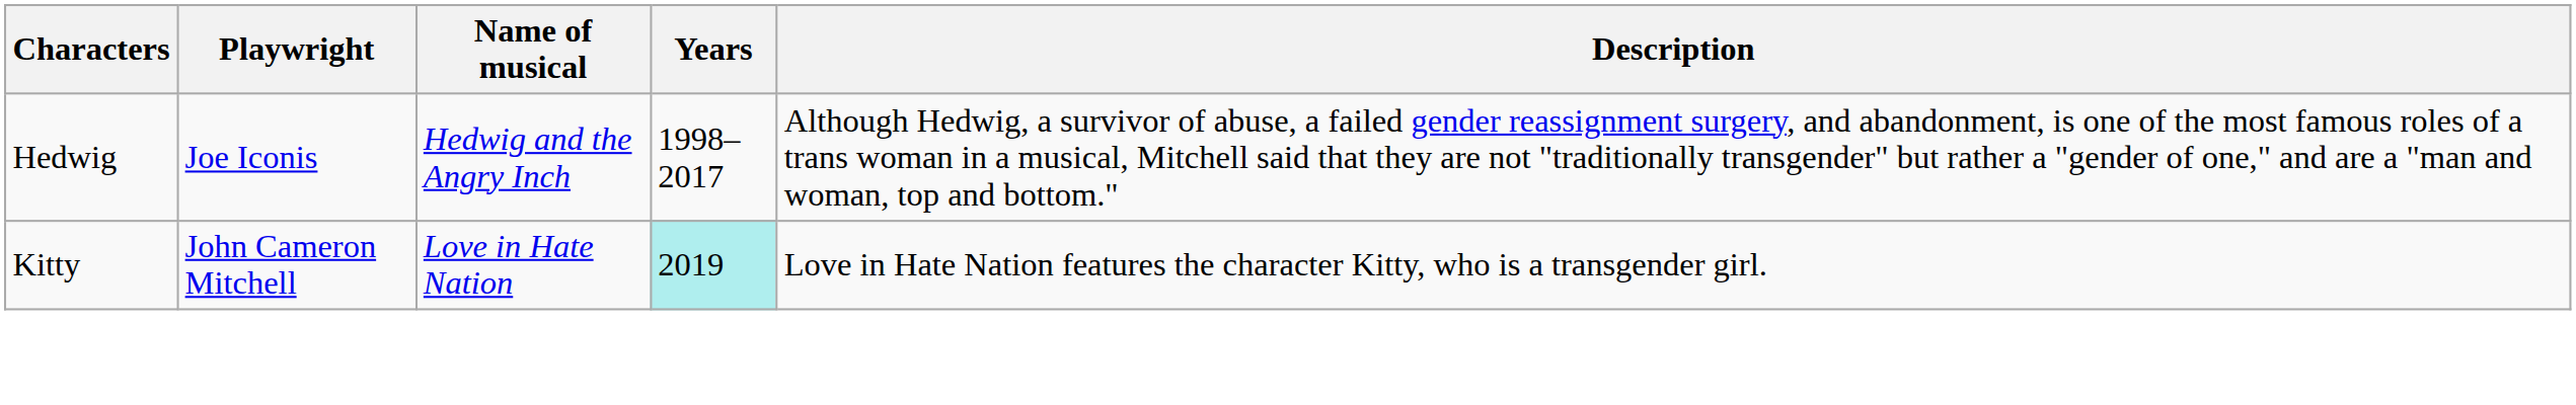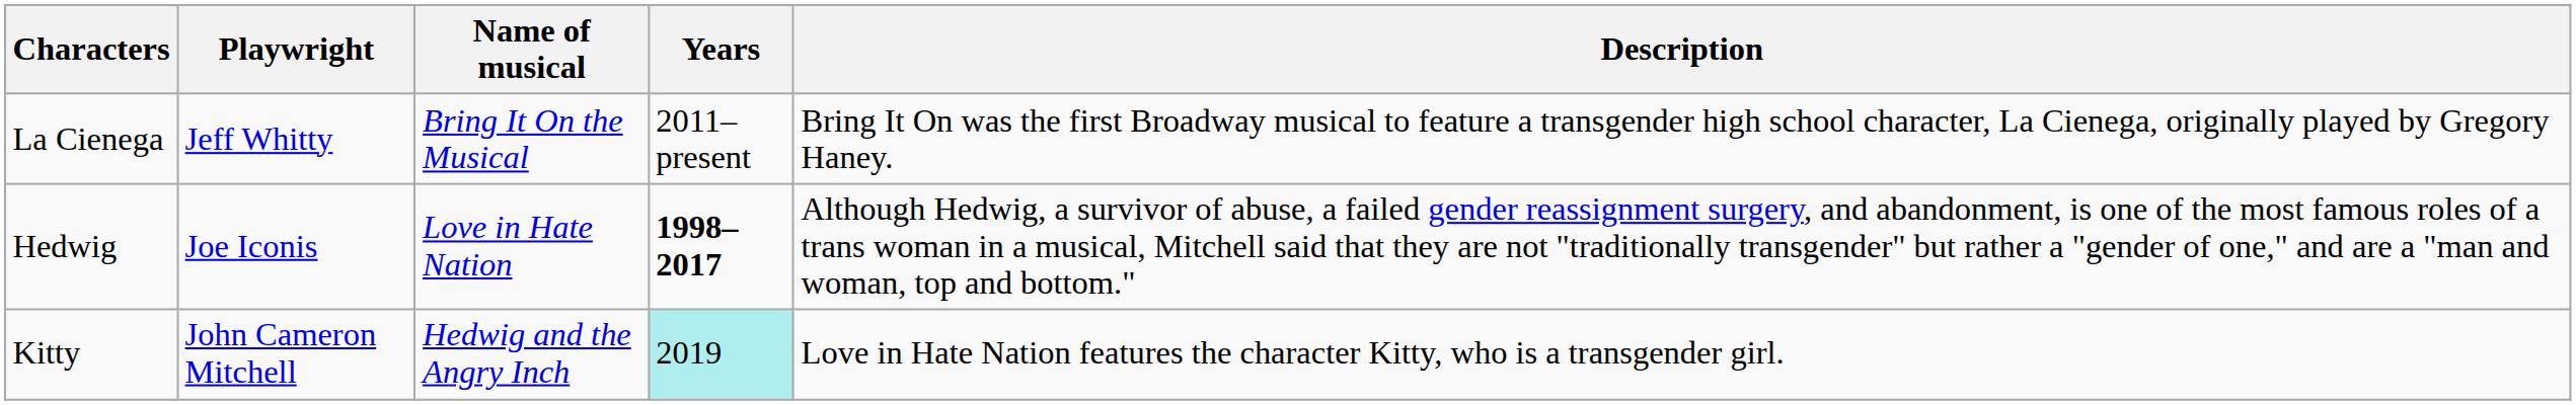+ row: La Cienega | Jeff Whitty | Bring It On the Musical | 2011–present | Bring It On was the first Broadway musical to feature a transgender high school character, La Cienega, originally played by Gregory Haney.
Hedwig | Name of musical: Hedwig and the Angry Inch -> Love in Hate Nation
Hedwig | Years: normal -> bold
Kitty | Name of musical: Love in Hate Nation -> Hedwig and the Angry Inch
